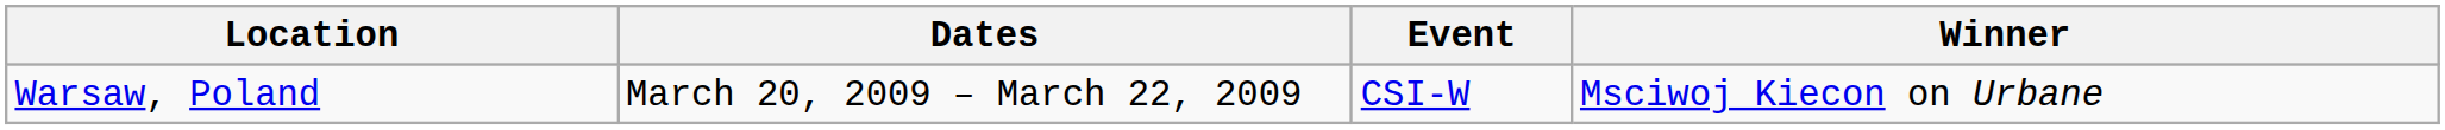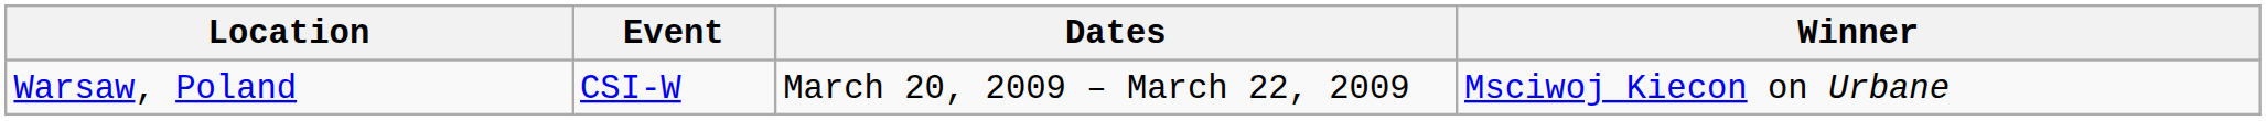columns swapped: Dates <-> Event
